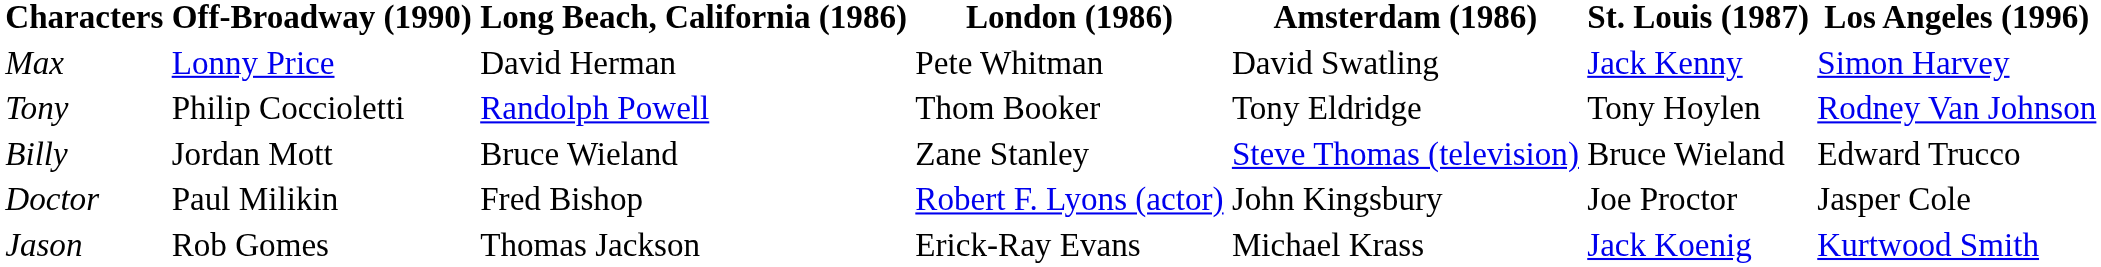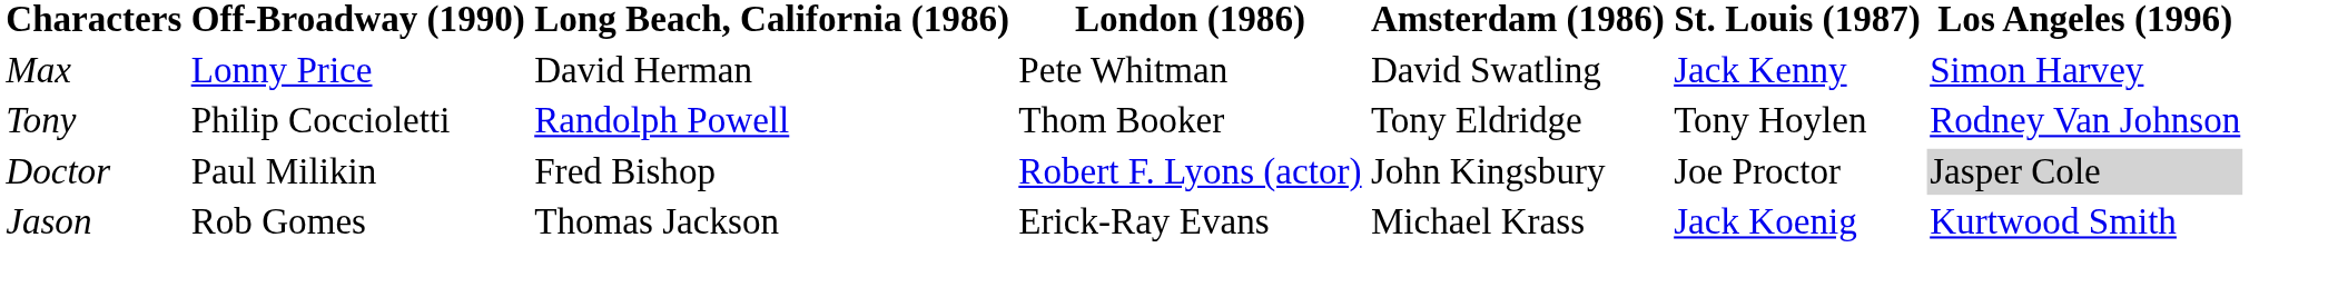- row: Billy | Jordan Mott | Bruce Wieland | Zane Stanley | Steve Thomas (television) | Bruce Wieland | Edward Trucco
Doctor | Los Angeles (1996): no background -> lightgrey background
